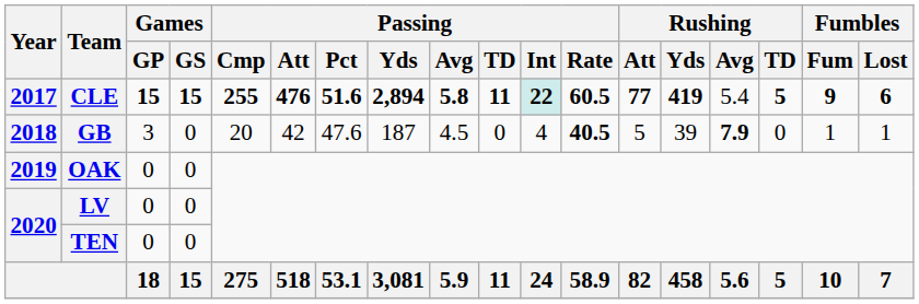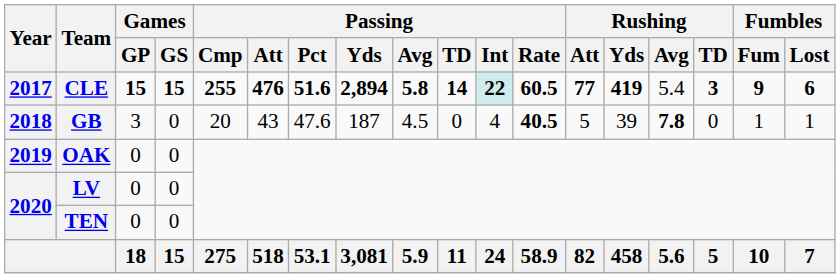CLE | Passing / TD: 11 -> 14
CLE | Rushing / TD: 5 -> 3
GB | Passing / Att: 42 -> 43
GB | Rushing / Avg: 7.9 -> 7.8
